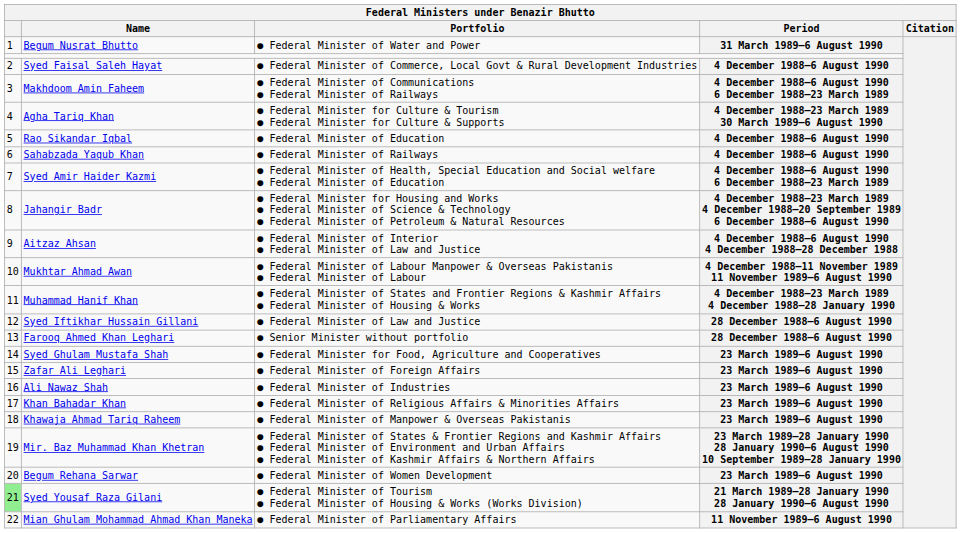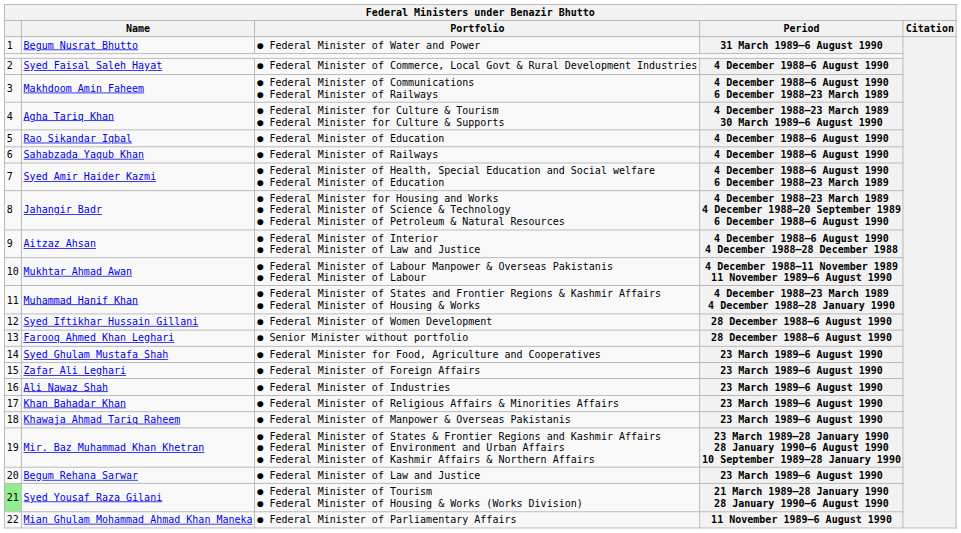Syed Iftikhar Hussain Gillani | Portfolio: ● Federal Minister of Law and Justice -> ● Federal Minister of Women Development
Begum Rehana Sarwar | Portfolio: ● Federal Minister of Women Development -> ● Federal Minister of Law and Justice
